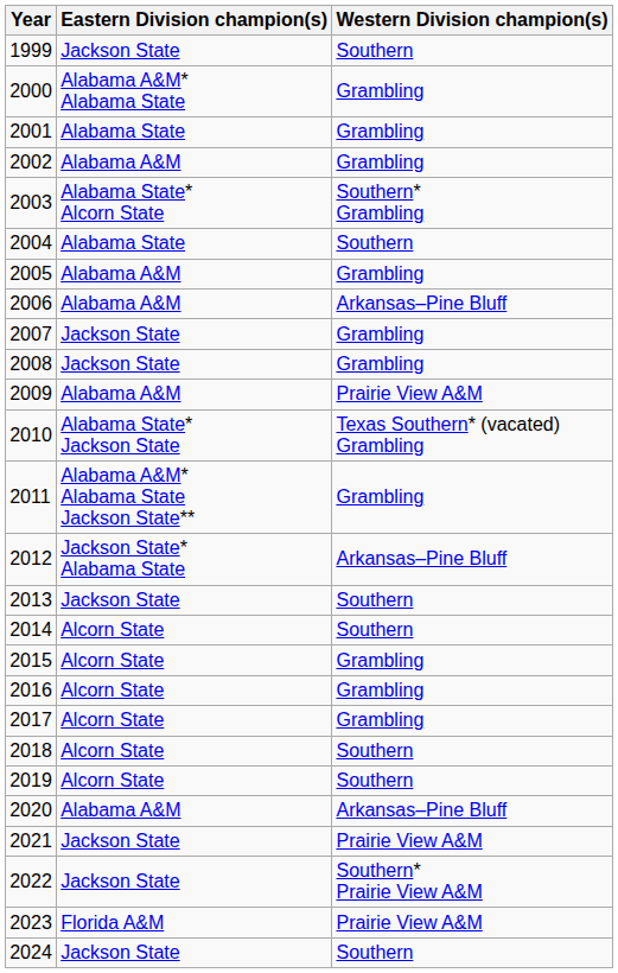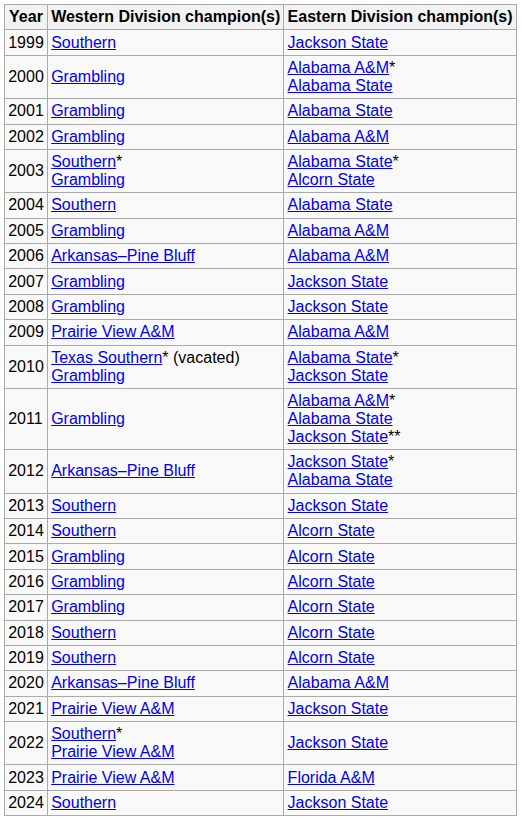columns swapped: Western Division champion(s) <-> Eastern Division champion(s)
